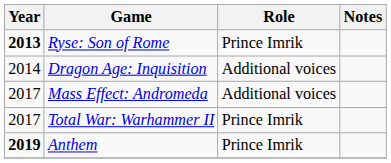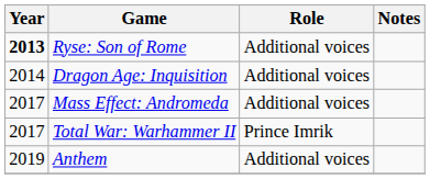Ryse: Son of Rome | Role: Prince Imrik -> Additional voices
Anthem | Year: bold -> normal
Anthem | Role: Prince Imrik -> Additional voices
